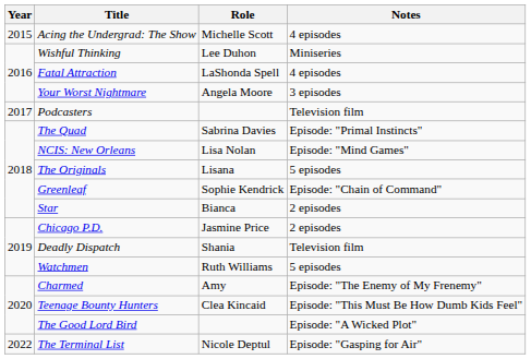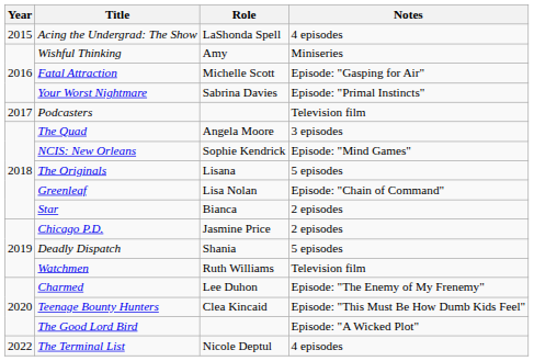Acing the Undergrad: The Show | Role: Michelle Scott -> LaShonda Spell
Wishful Thinking | Role: Lee Duhon -> Amy
Fatal Attraction | Role: LaShonda Spell -> Michelle Scott
Fatal Attraction | Notes: 4 episodes -> Episode: "Gasping for Air"
Your Worst Nightmare | Role: Angela Moore -> Sabrina Davies
Your Worst Nightmare | Notes: 3 episodes -> Episode: "Primal Instincts"
The Quad | Role: Sabrina Davies -> Angela Moore
The Quad | Notes: Episode: "Primal Instincts" -> 3 episodes
NCIS: New Orleans | Role: Lisa Nolan -> Sophie Kendrick
Greenleaf | Role: Sophie Kendrick -> Lisa Nolan
Deadly Dispatch | Notes: Television film -> 5 episodes
Watchmen | Notes: 5 episodes -> Television film
Charmed | Role: Amy -> Lee Duhon
The Terminal List | Notes: Episode: "Gasping for Air" -> 4 episodes
